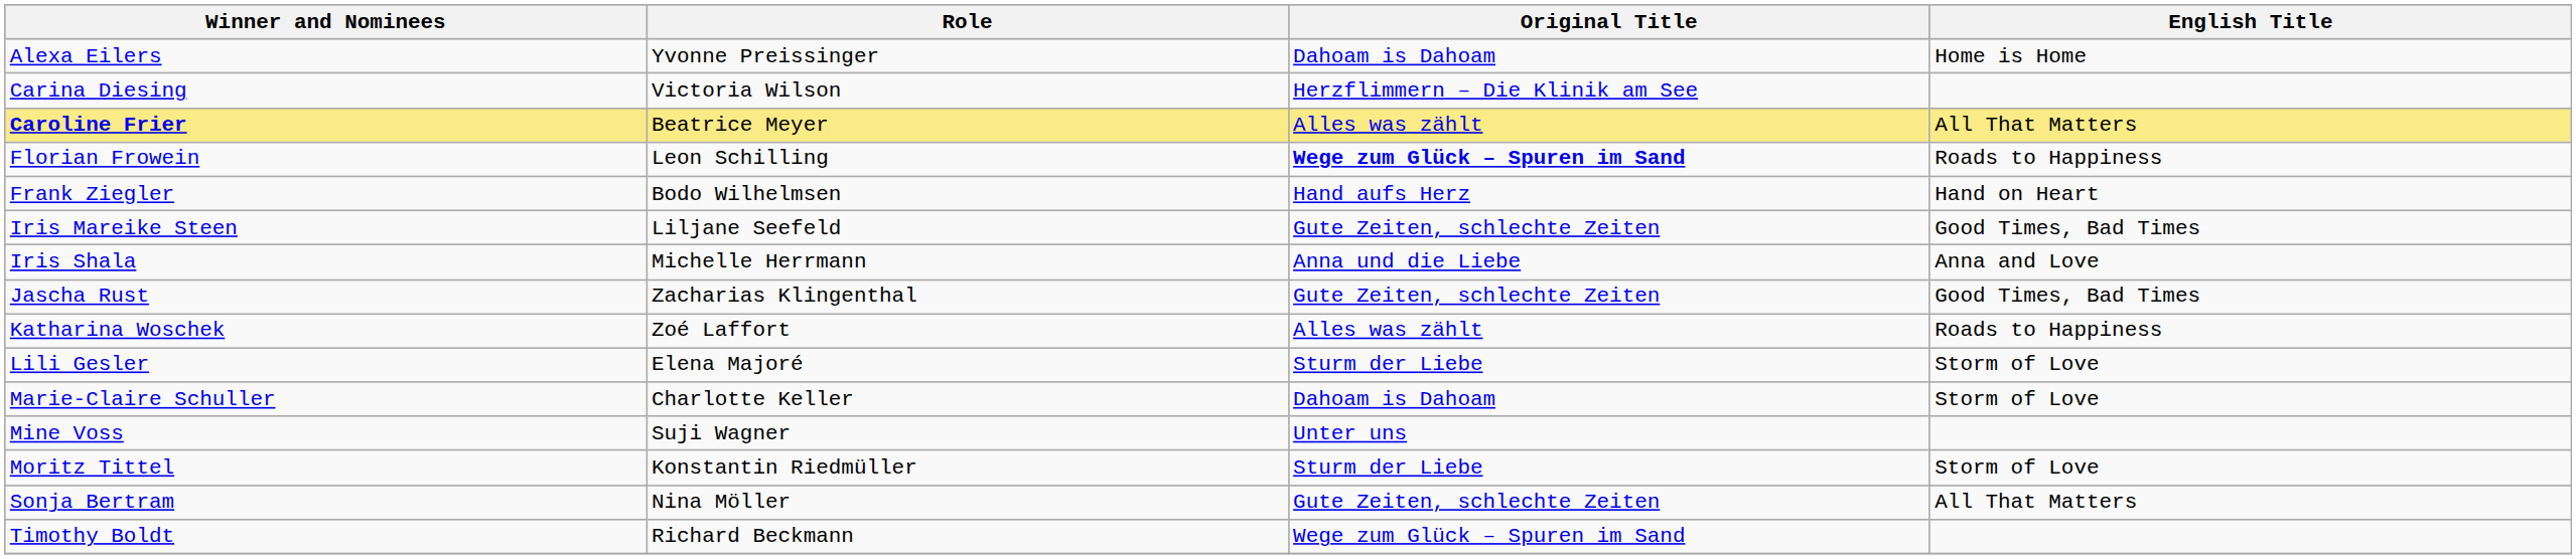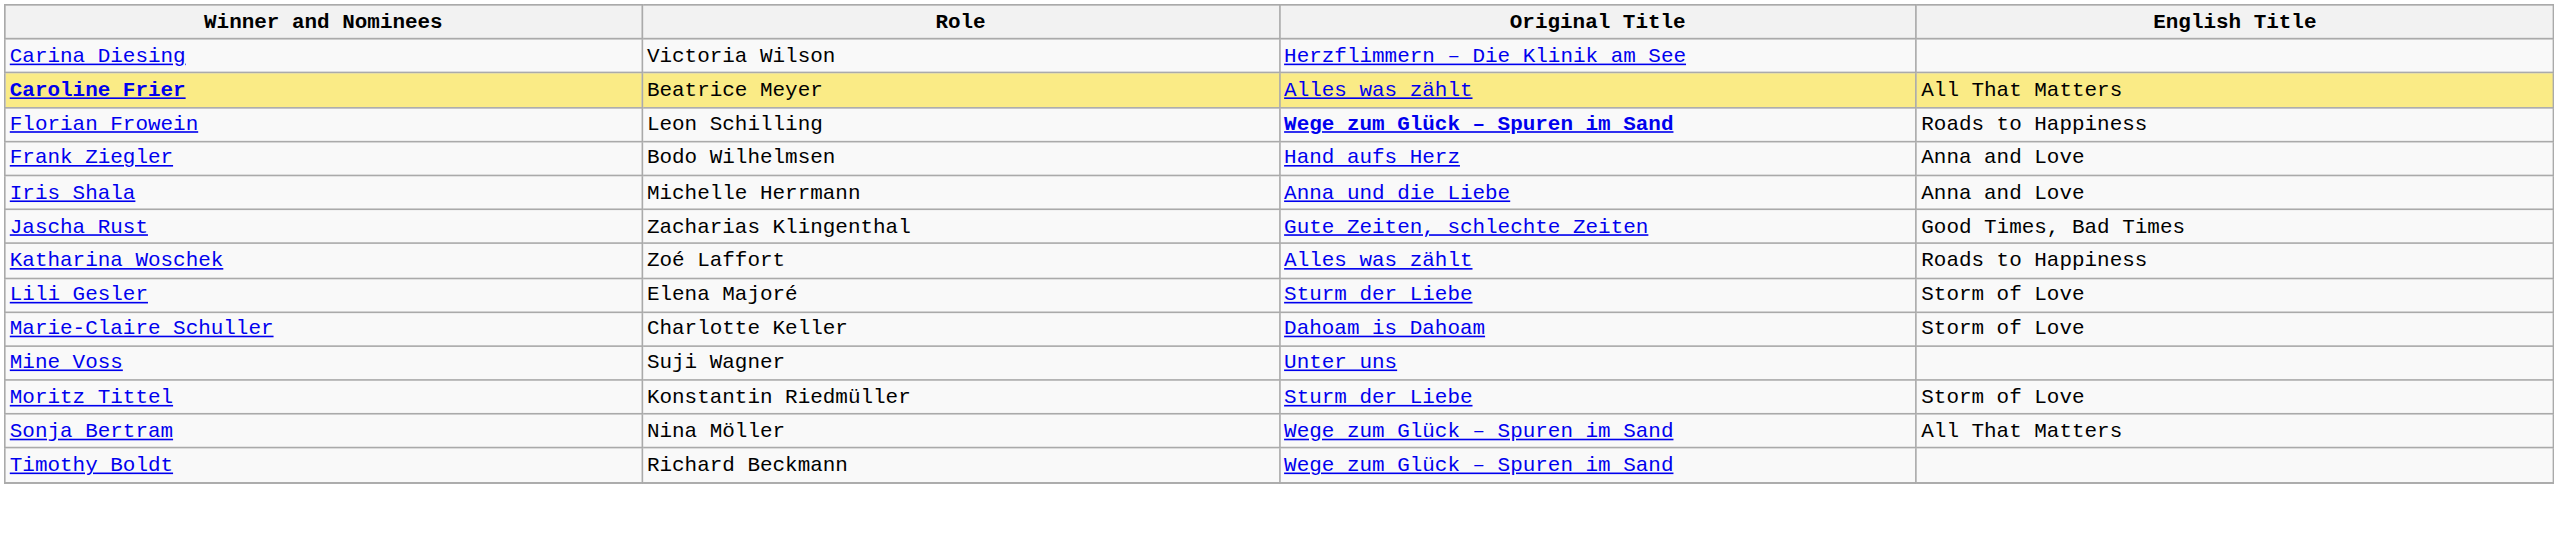- row: Alexa Eilers | Yvonne Preissinger | Dahoam is Dahoam | Home is Home
Frank Ziegler | English Title: Hand on Heart -> Anna and Love
- row: Iris Mareike Steen | Liljane Seefeld | Gute Zeiten, schlechte Zeiten | Good Times, Bad Times
Sonja Bertram | Original Title: Gute Zeiten, schlechte Zeiten -> Wege zum Glück – Spuren im Sand
